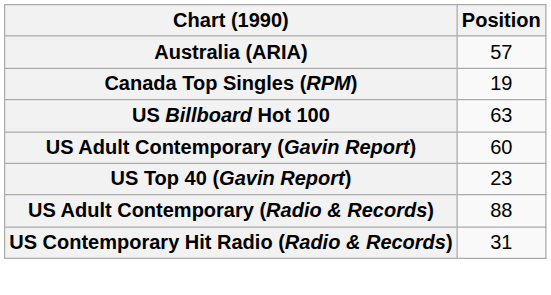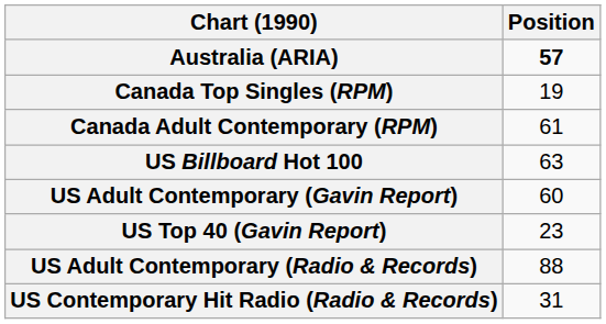Australia (ARIA) | Position: normal -> bold
+ row: Canada Adult Contemporary (RPM) | 61
